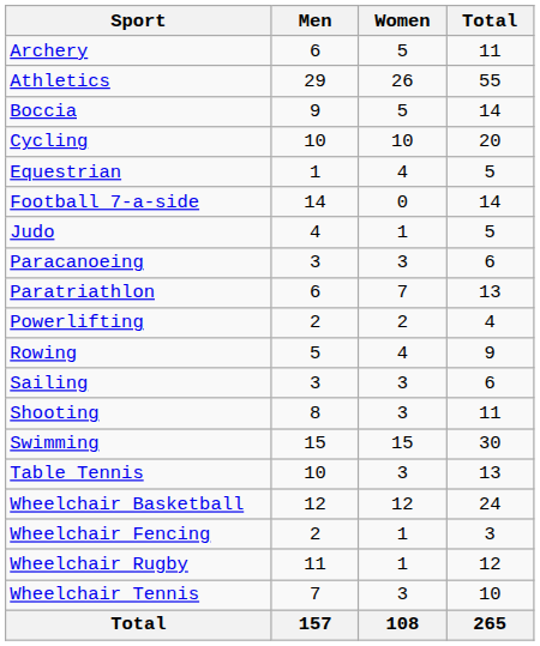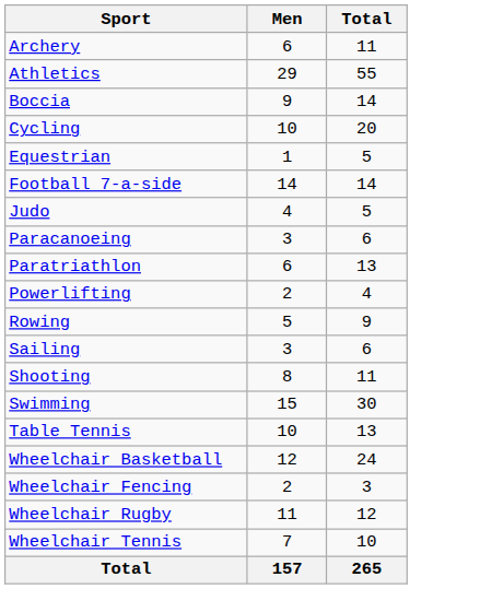- column: Women | 5 | 26 | 5 | 10 | 4 | 0 | 1 | 3 | 7 | 2 | 4 | 3 | 3 | 15 | 3 | 12 | 1 | 1 | 3 | 108
